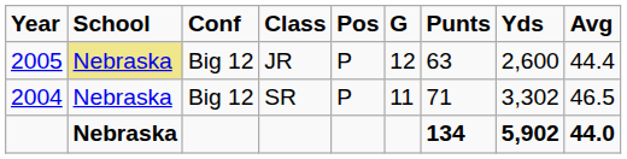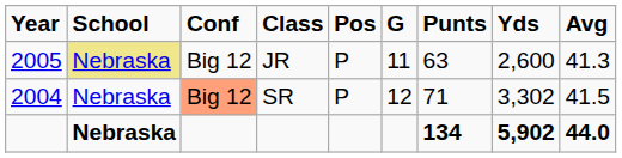JR | G: 12 -> 11
JR | Avg: 44.4 -> 41.3
SR | Conf: no background -> lightsalmon background
SR | G: 11 -> 12
SR | Avg: 46.5 -> 41.5
